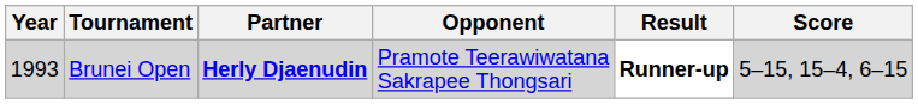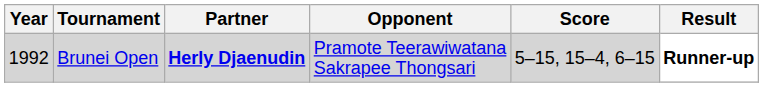columns swapped: Score <-> Result
Brunei Open | Year: 1993 -> 1992
